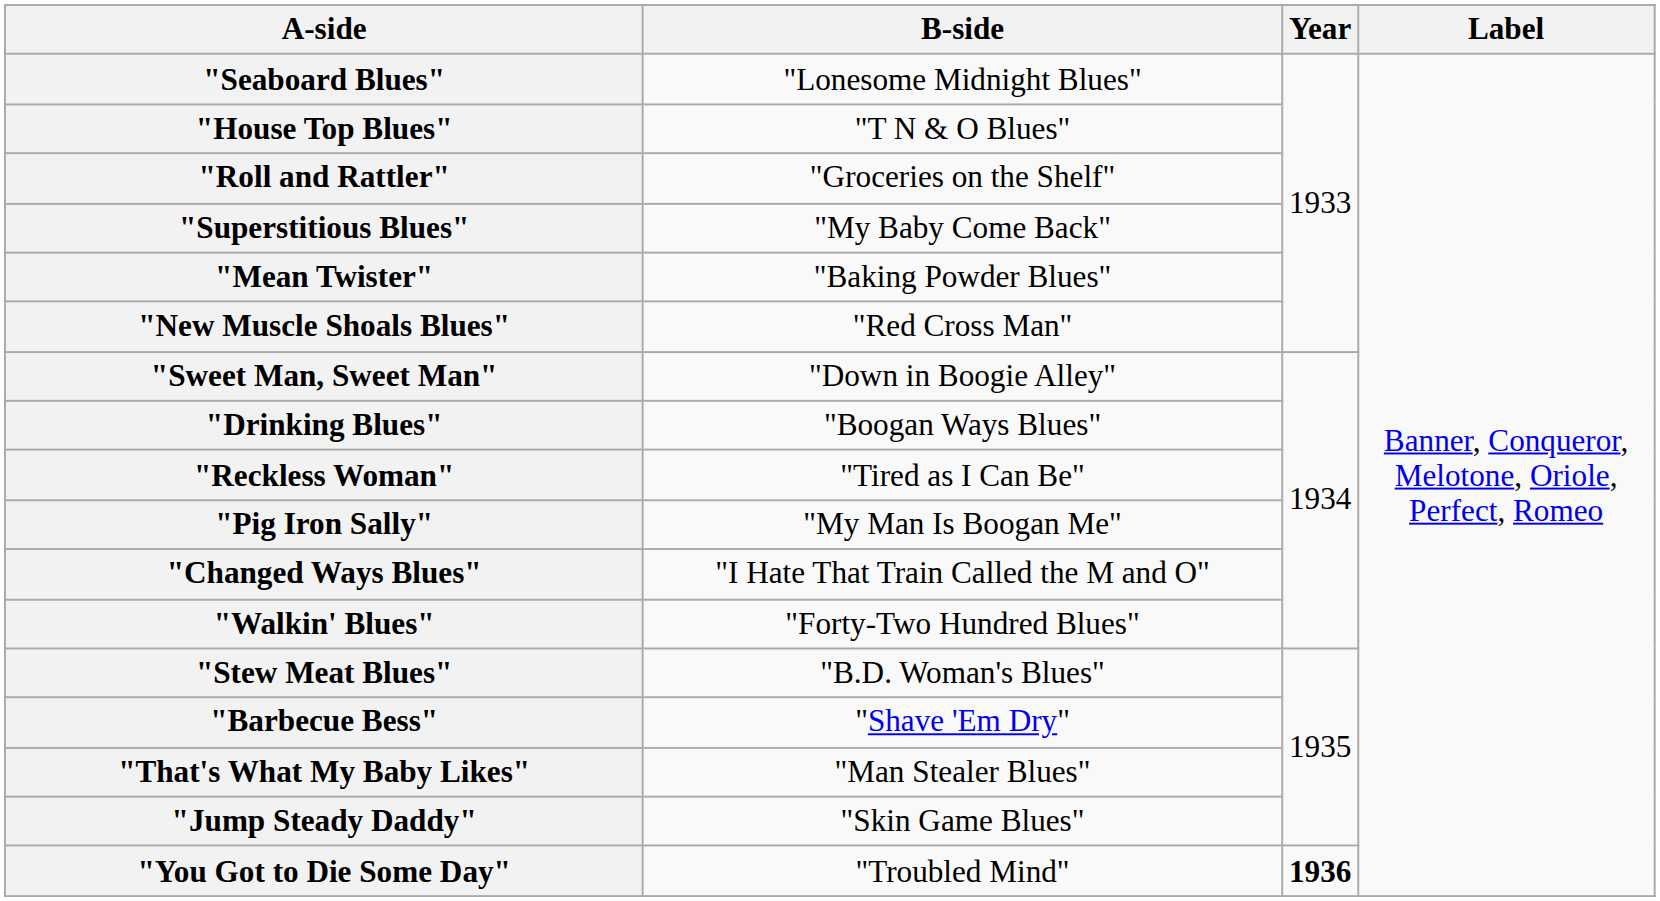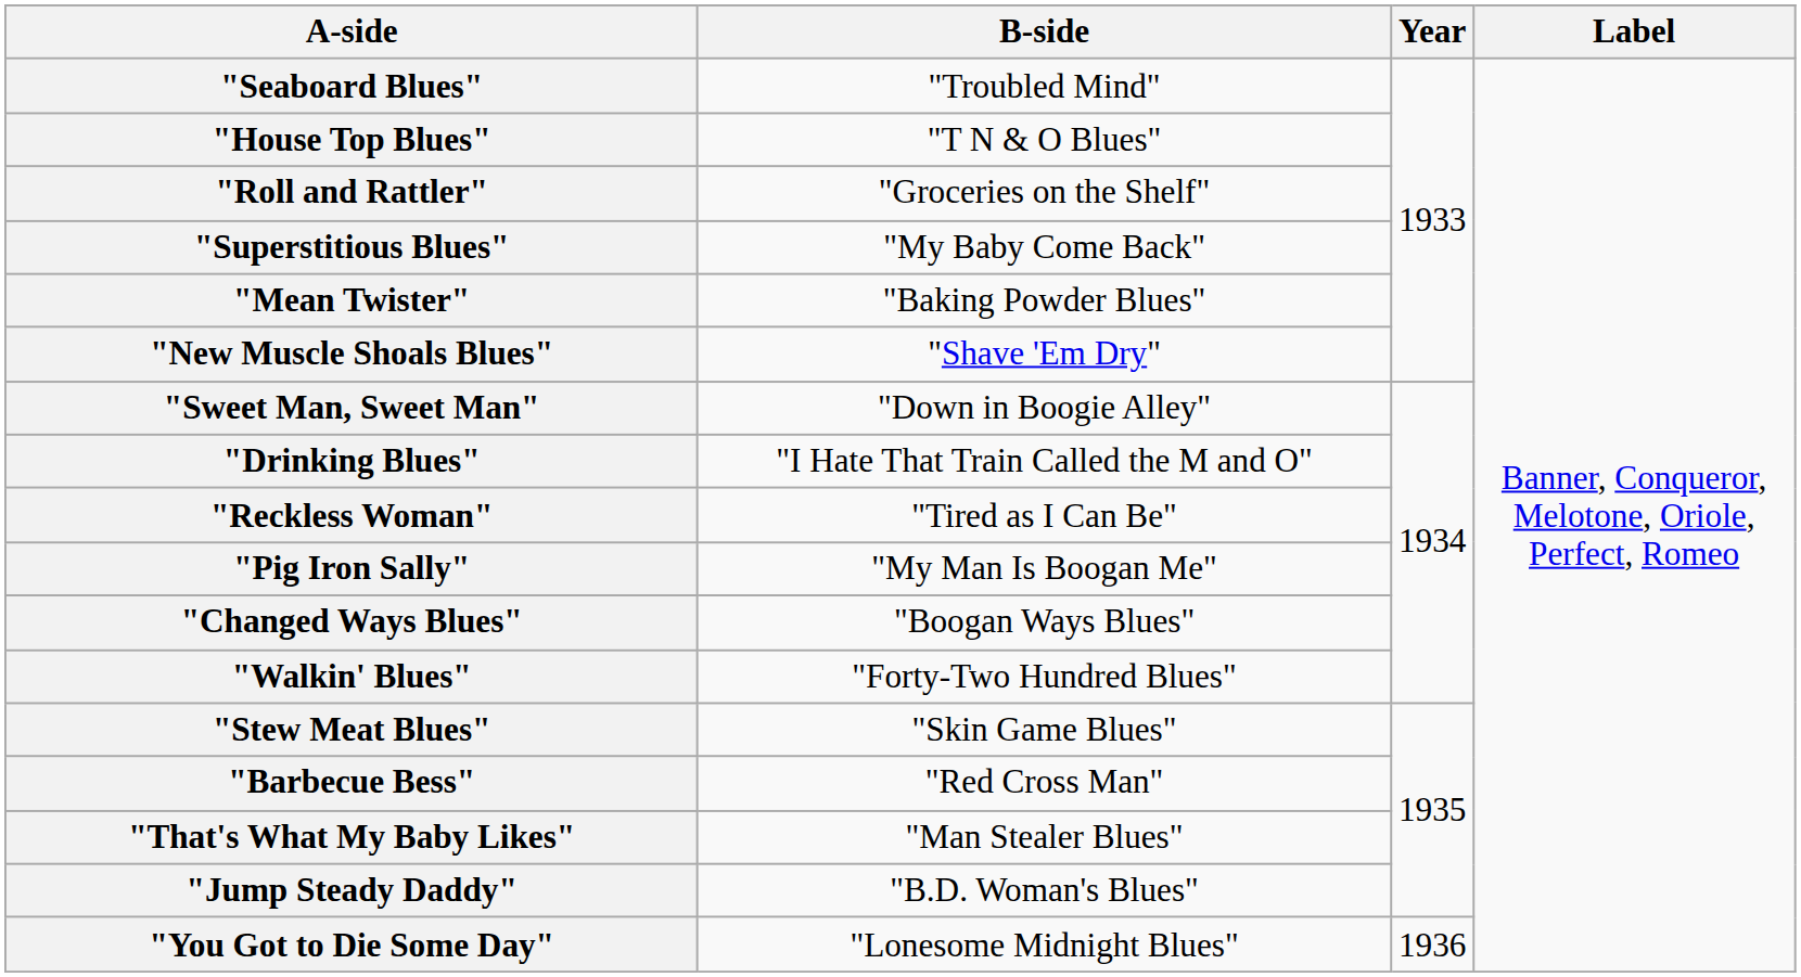"Seaboard Blues" | B-side: "Lonesome Midnight Blues" -> "Troubled Mind"
"New Muscle Shoals Blues" | B-side: "Red Cross Man" -> "Shave 'Em Dry"
"Drinking Blues" | B-side: "Boogan Ways Blues" -> "I Hate That Train Called the M and O"
"Changed Ways Blues" | B-side: "I Hate That Train Called the M and O" -> "Boogan Ways Blues"
"Stew Meat Blues" | B-side: "B.D. Woman's Blues" -> "Skin Game Blues"
"Barbecue Bess" | B-side: "Shave 'Em Dry" -> "Red Cross Man"
"Jump Steady Daddy" | B-side: "Skin Game Blues" -> "B.D. Woman's Blues"
"You Got to Die Some Day" | B-side: "Troubled Mind" -> "Lonesome Midnight Blues"
"You Got to Die Some Day" | Year: bold -> normal
